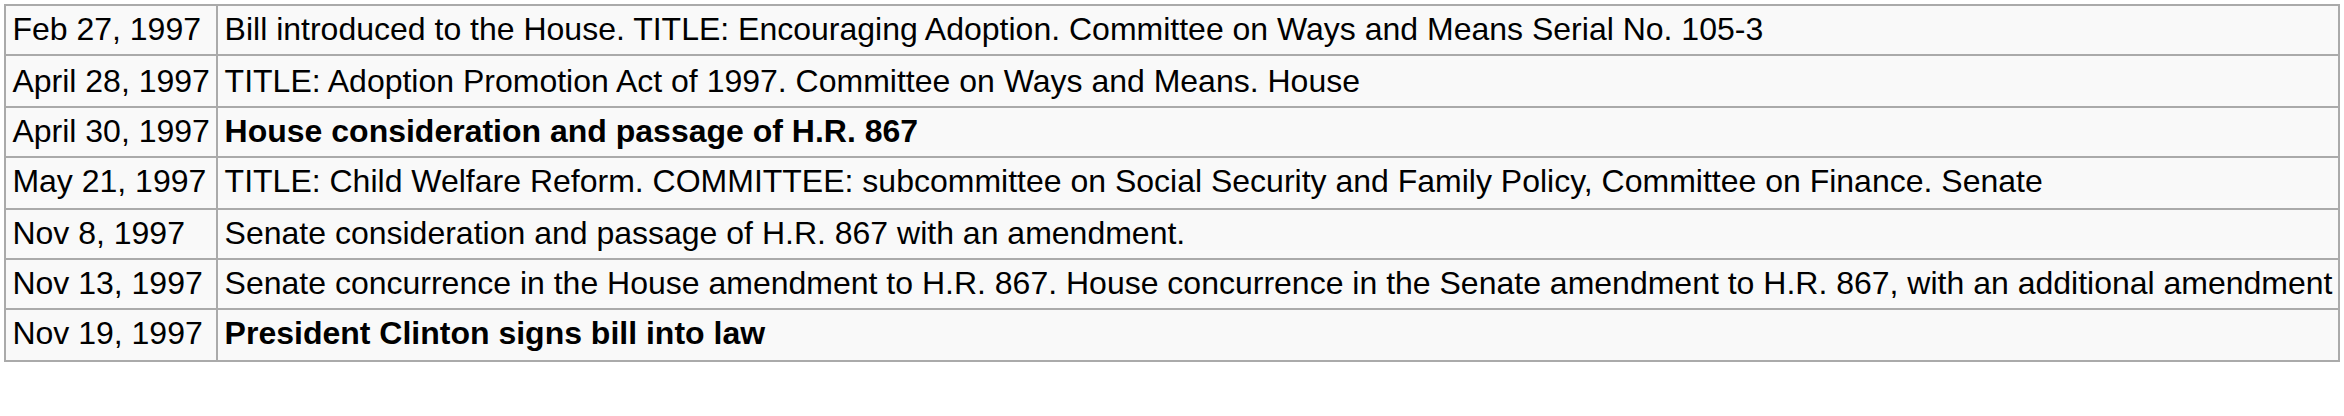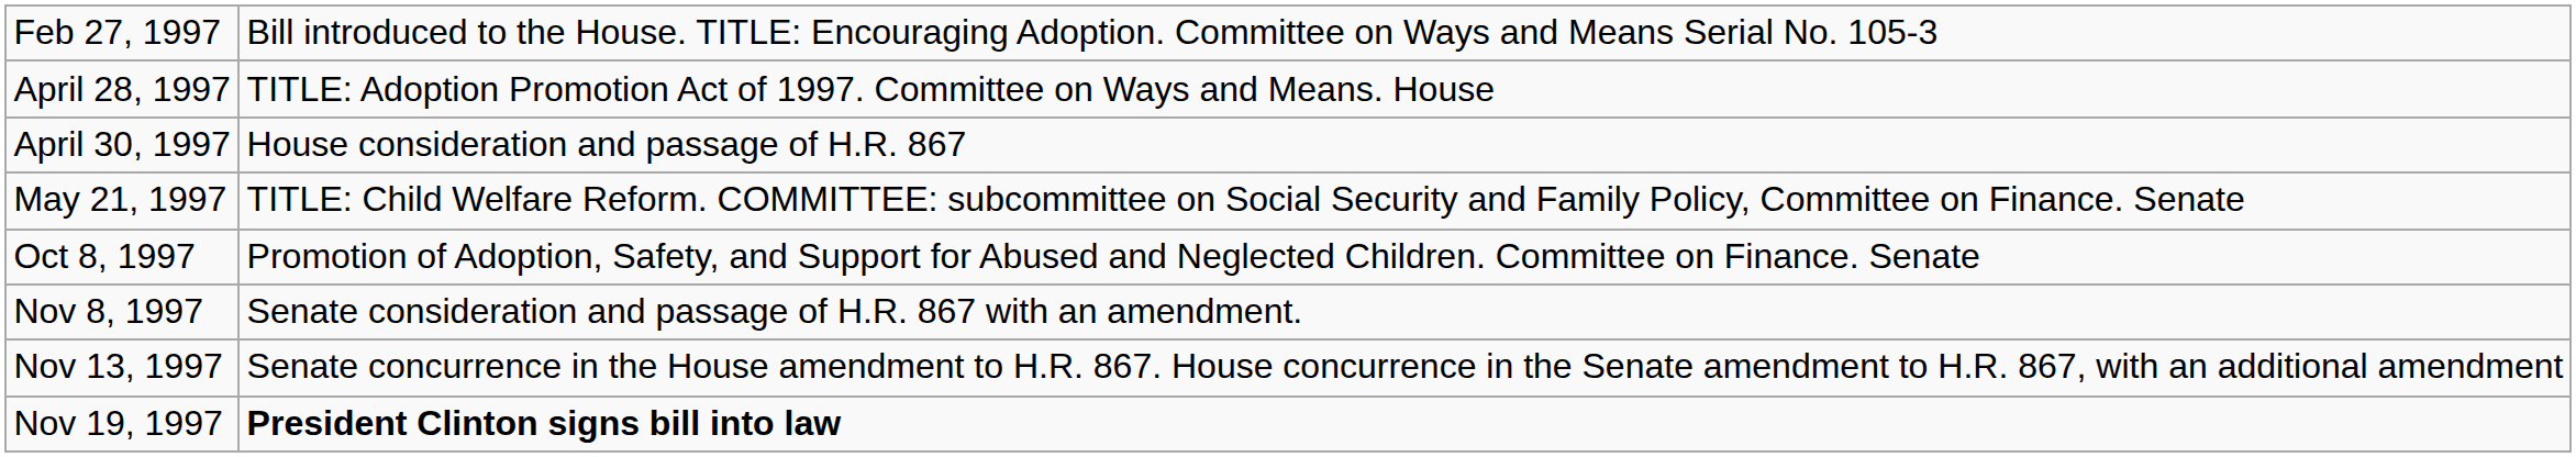April 30, 1997 | column 2: bold -> normal
+ row: Oct 8, 1997 | Promotion of Adoption, Safety, and Support for Abused and Neglected Children. Committee on Finance. Senate
